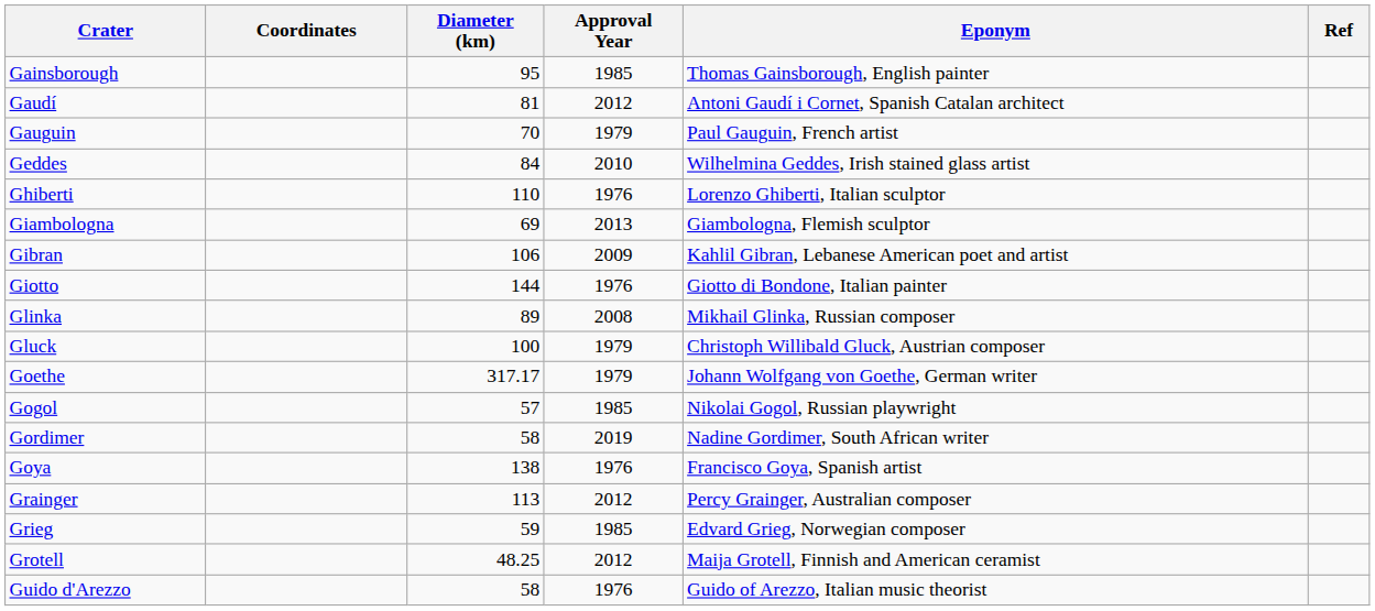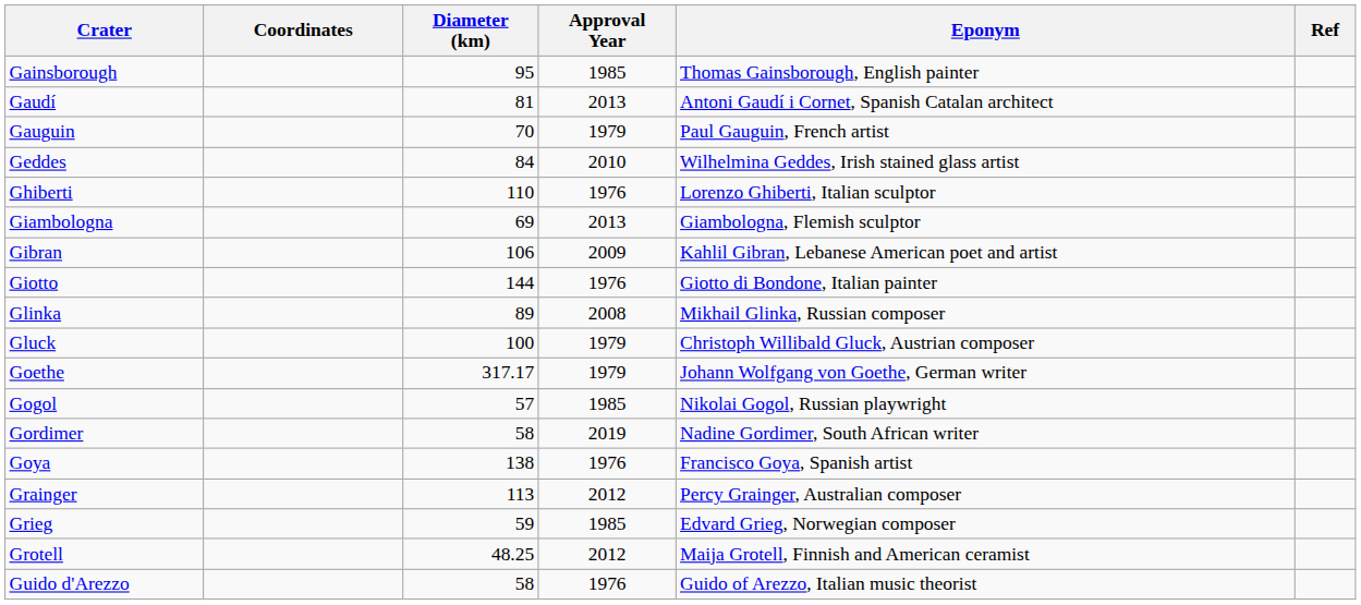Gaudí | Approval Year: 2012 -> 2013
